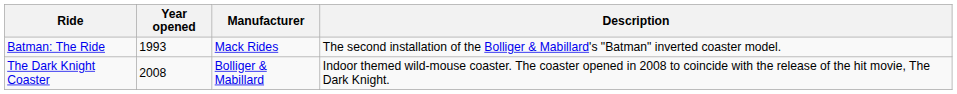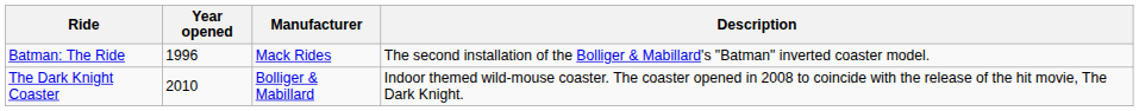Batman: The Ride | Year opened: 1993 -> 1996
The Dark Knight Coaster | Year opened: 2008 -> 2010
